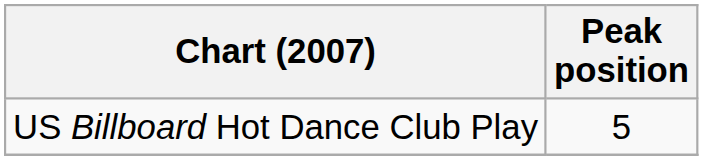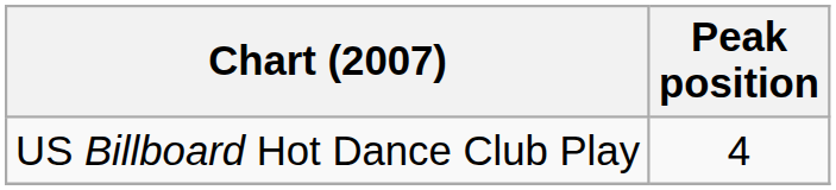US Billboard Hot Dance Club Play | Peak position: 5 -> 4
